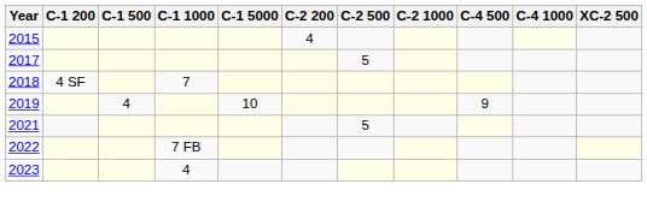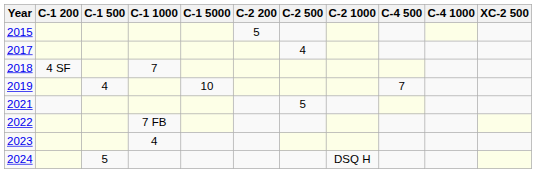2015 | C-2 200: 4 -> 5
2017 | C-2 500: 5 -> 4
2019 | C-4 500: 9 -> 7
+ row: 2024 | 5 | DSQ H
